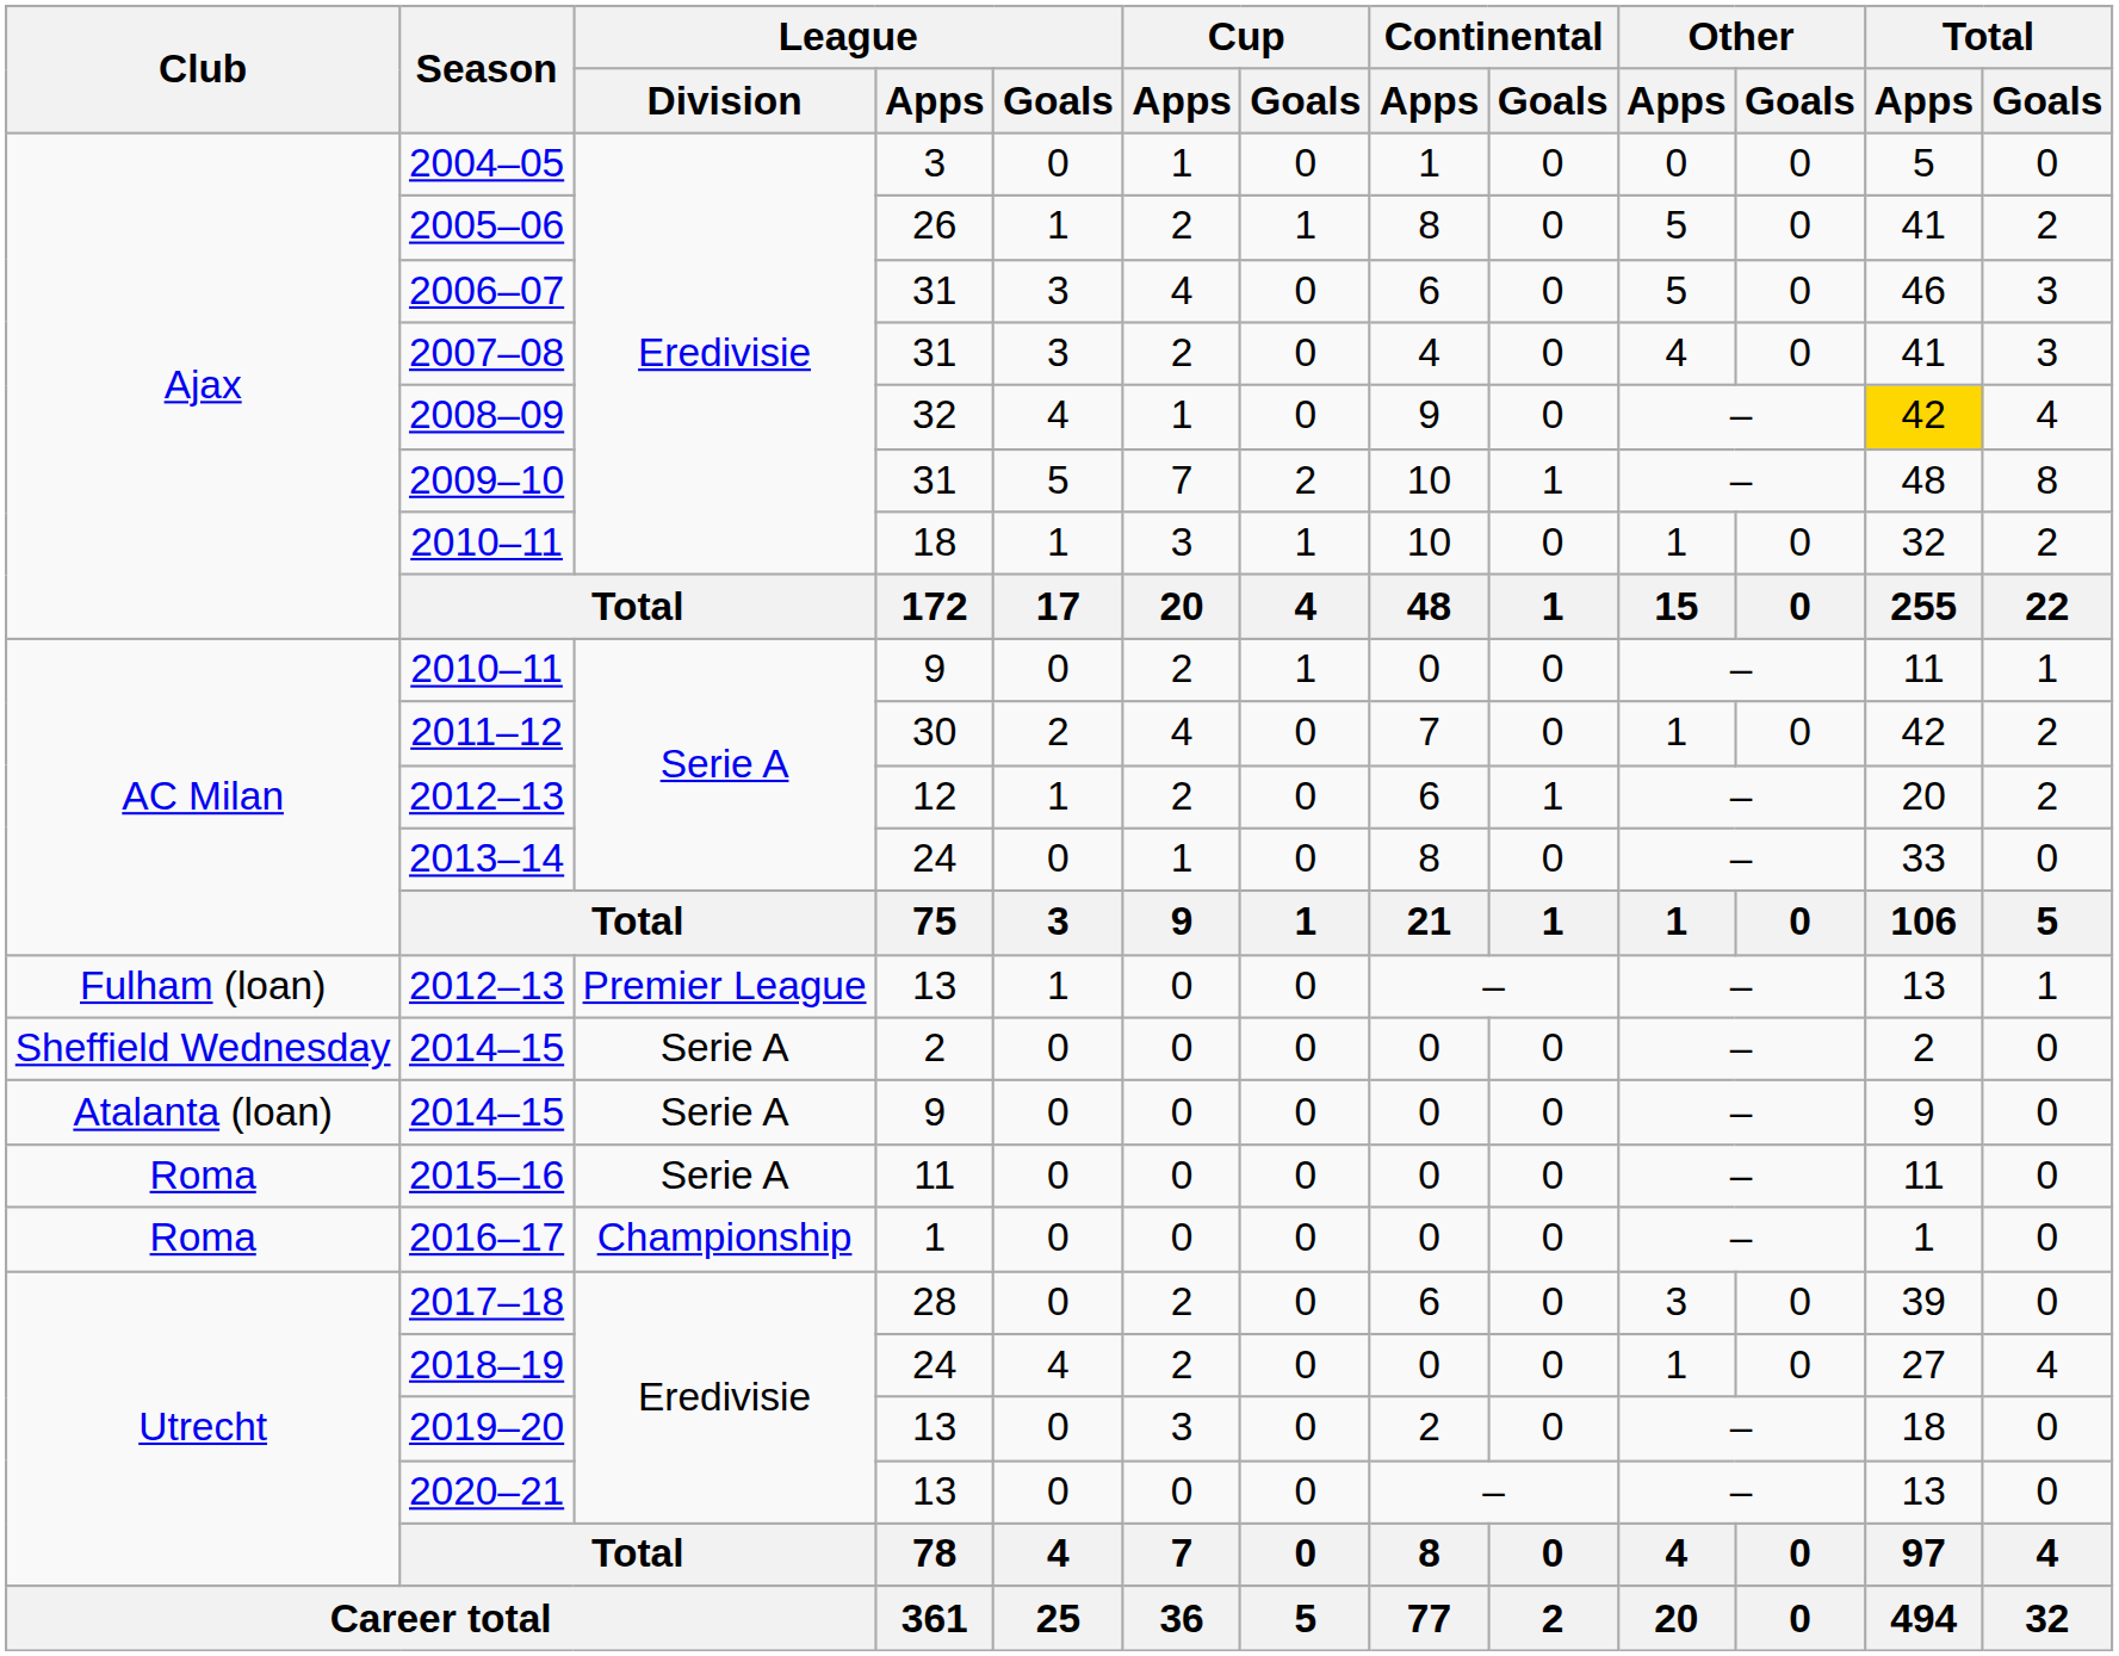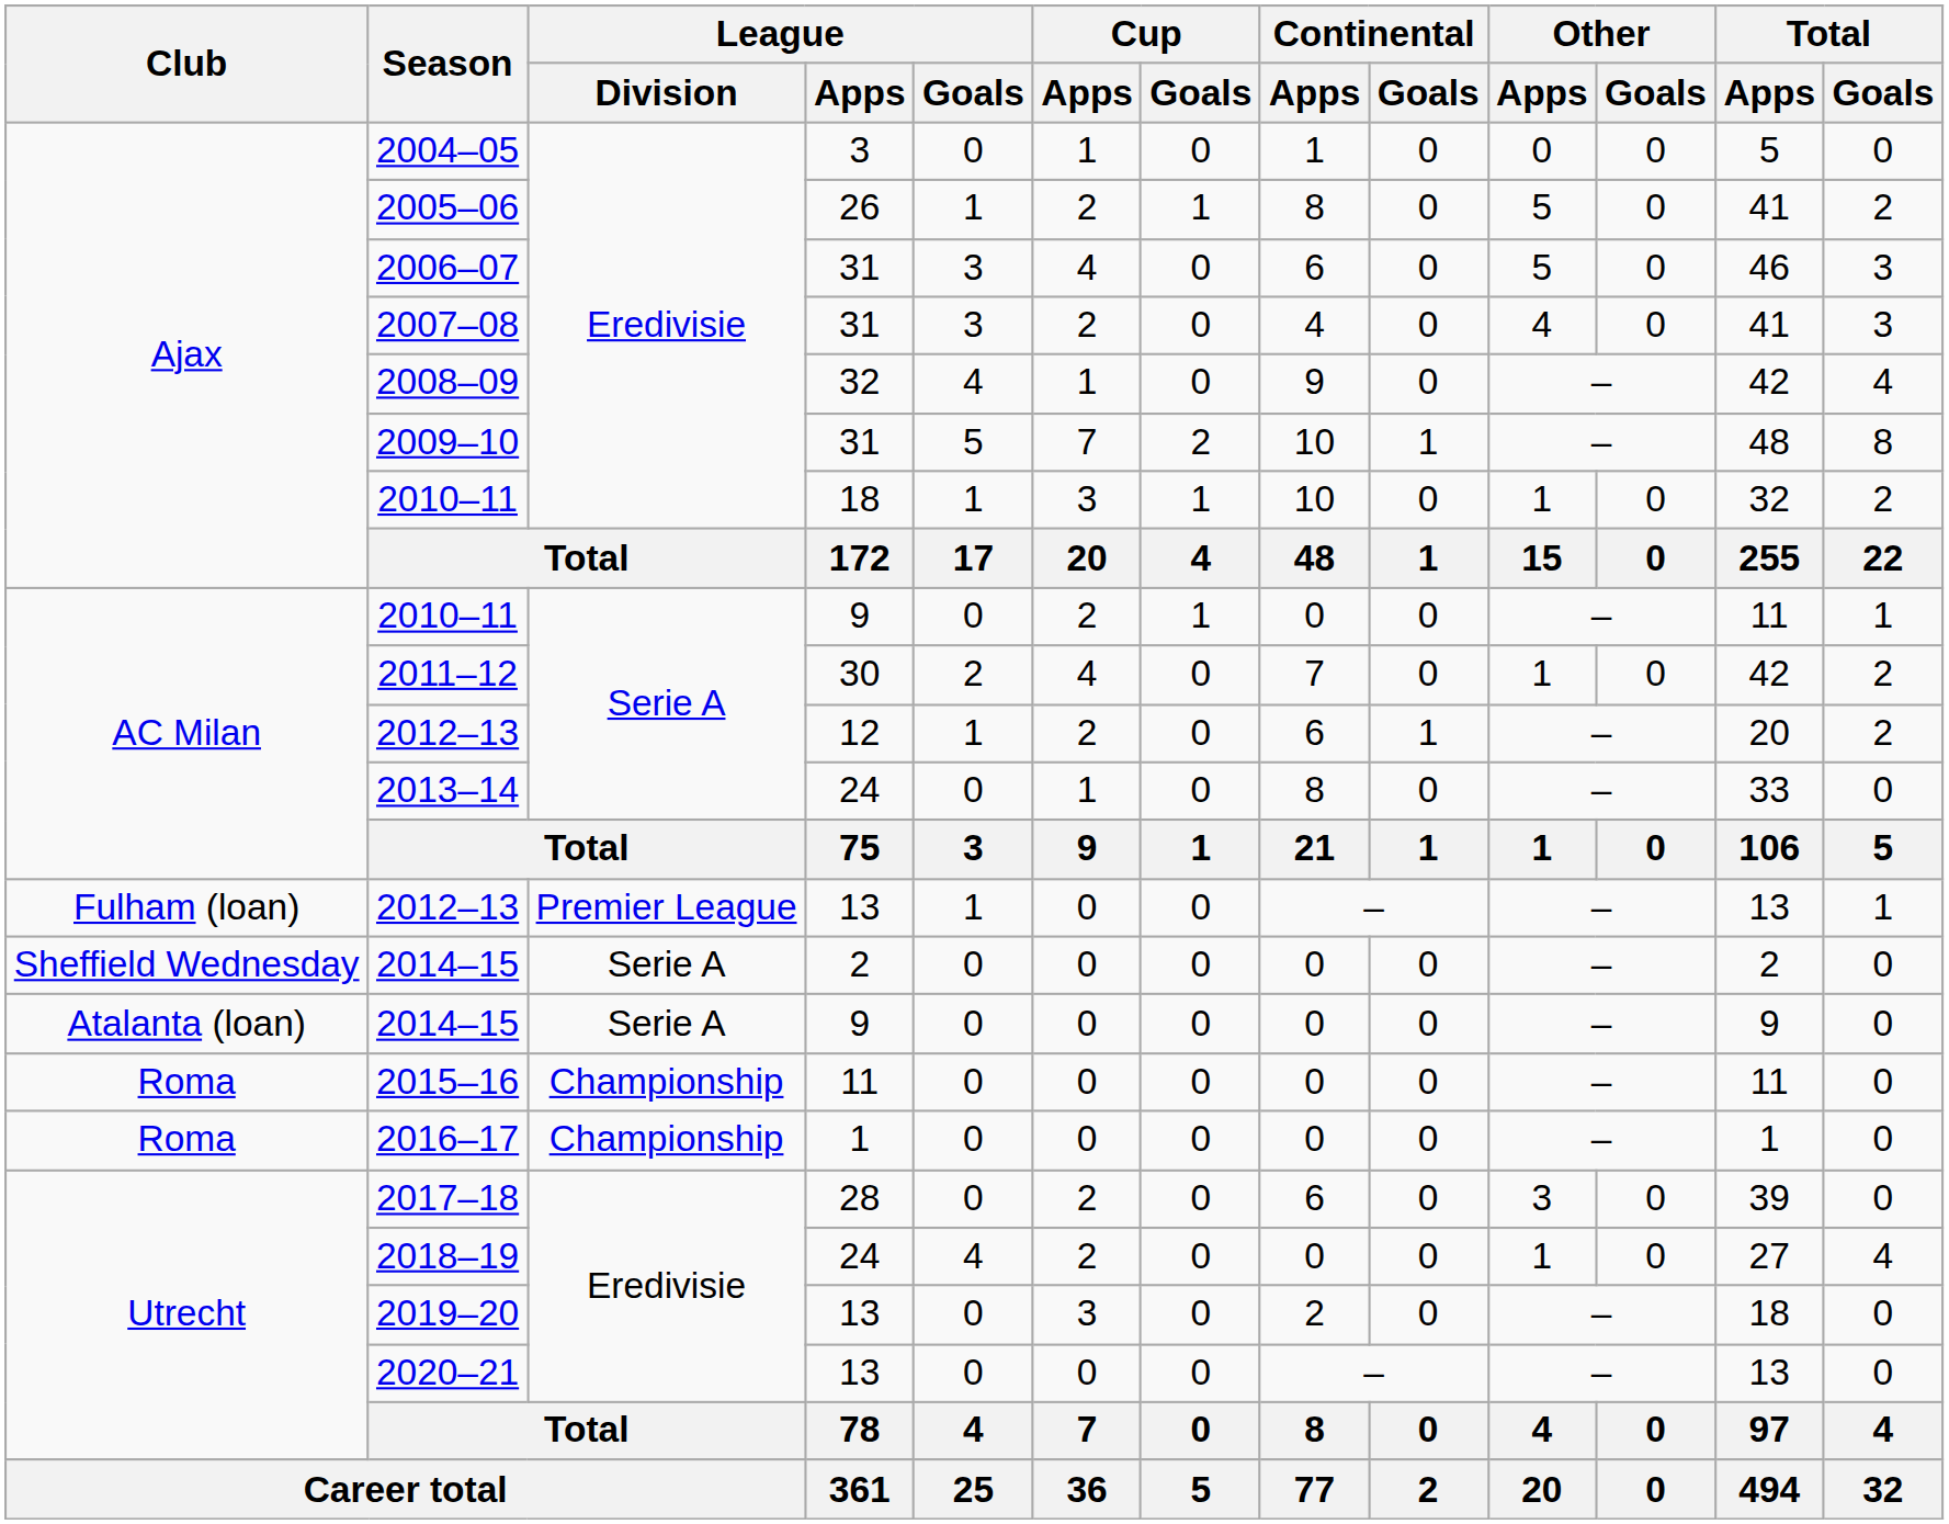2008–09 | Total / Apps: gold background -> no background
2015–16 | League / Division: Serie A -> Championship
